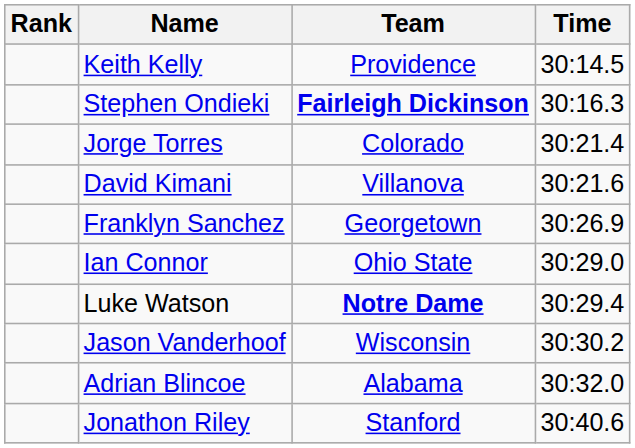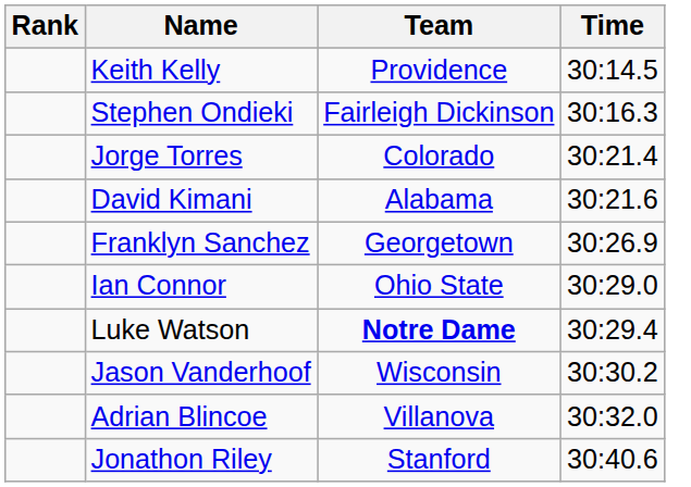Stephen Ondieki | Team: bold -> normal
David Kimani | Team: Villanova -> Alabama
Adrian Blincoe | Team: Alabama -> Villanova
